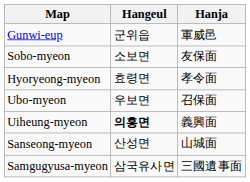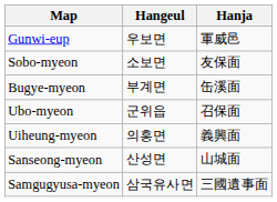Gunwi-eup | Hangeul: 군위읍 -> 우보면
- row: Hyoryeong-myeon | 효령면 | 孝令面
+ row: Bugye-myeon | 부계면 | 缶溪面
Ubo-myeon | Hangeul: 우보면 -> 군위읍
Uiheung-myeon | Hangeul: bold -> normal
